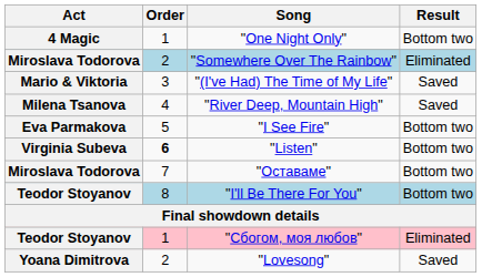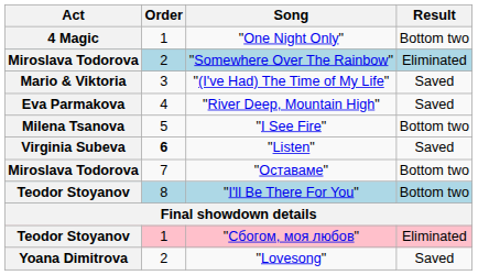"River Deep, Mountain High" | Act: Milena Tsanova -> Eva Parmakova
"I See Fire" | Act: Eva Parmakova -> Milena Tsanova
"Listen" | Result: Bottom two -> Saved
